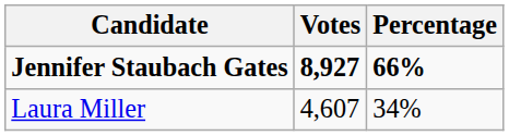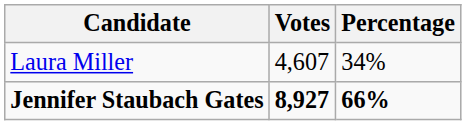rows swapped: Jennifer Staubach Gates <-> Laura Miller
